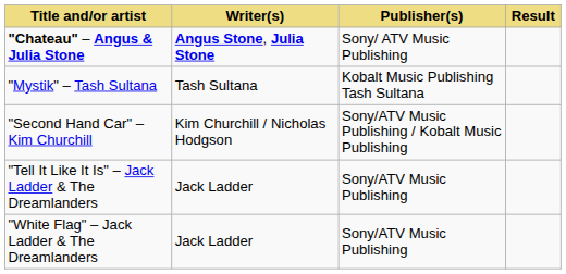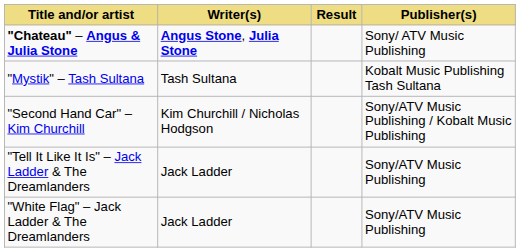columns swapped: Publisher(s) <-> Result
